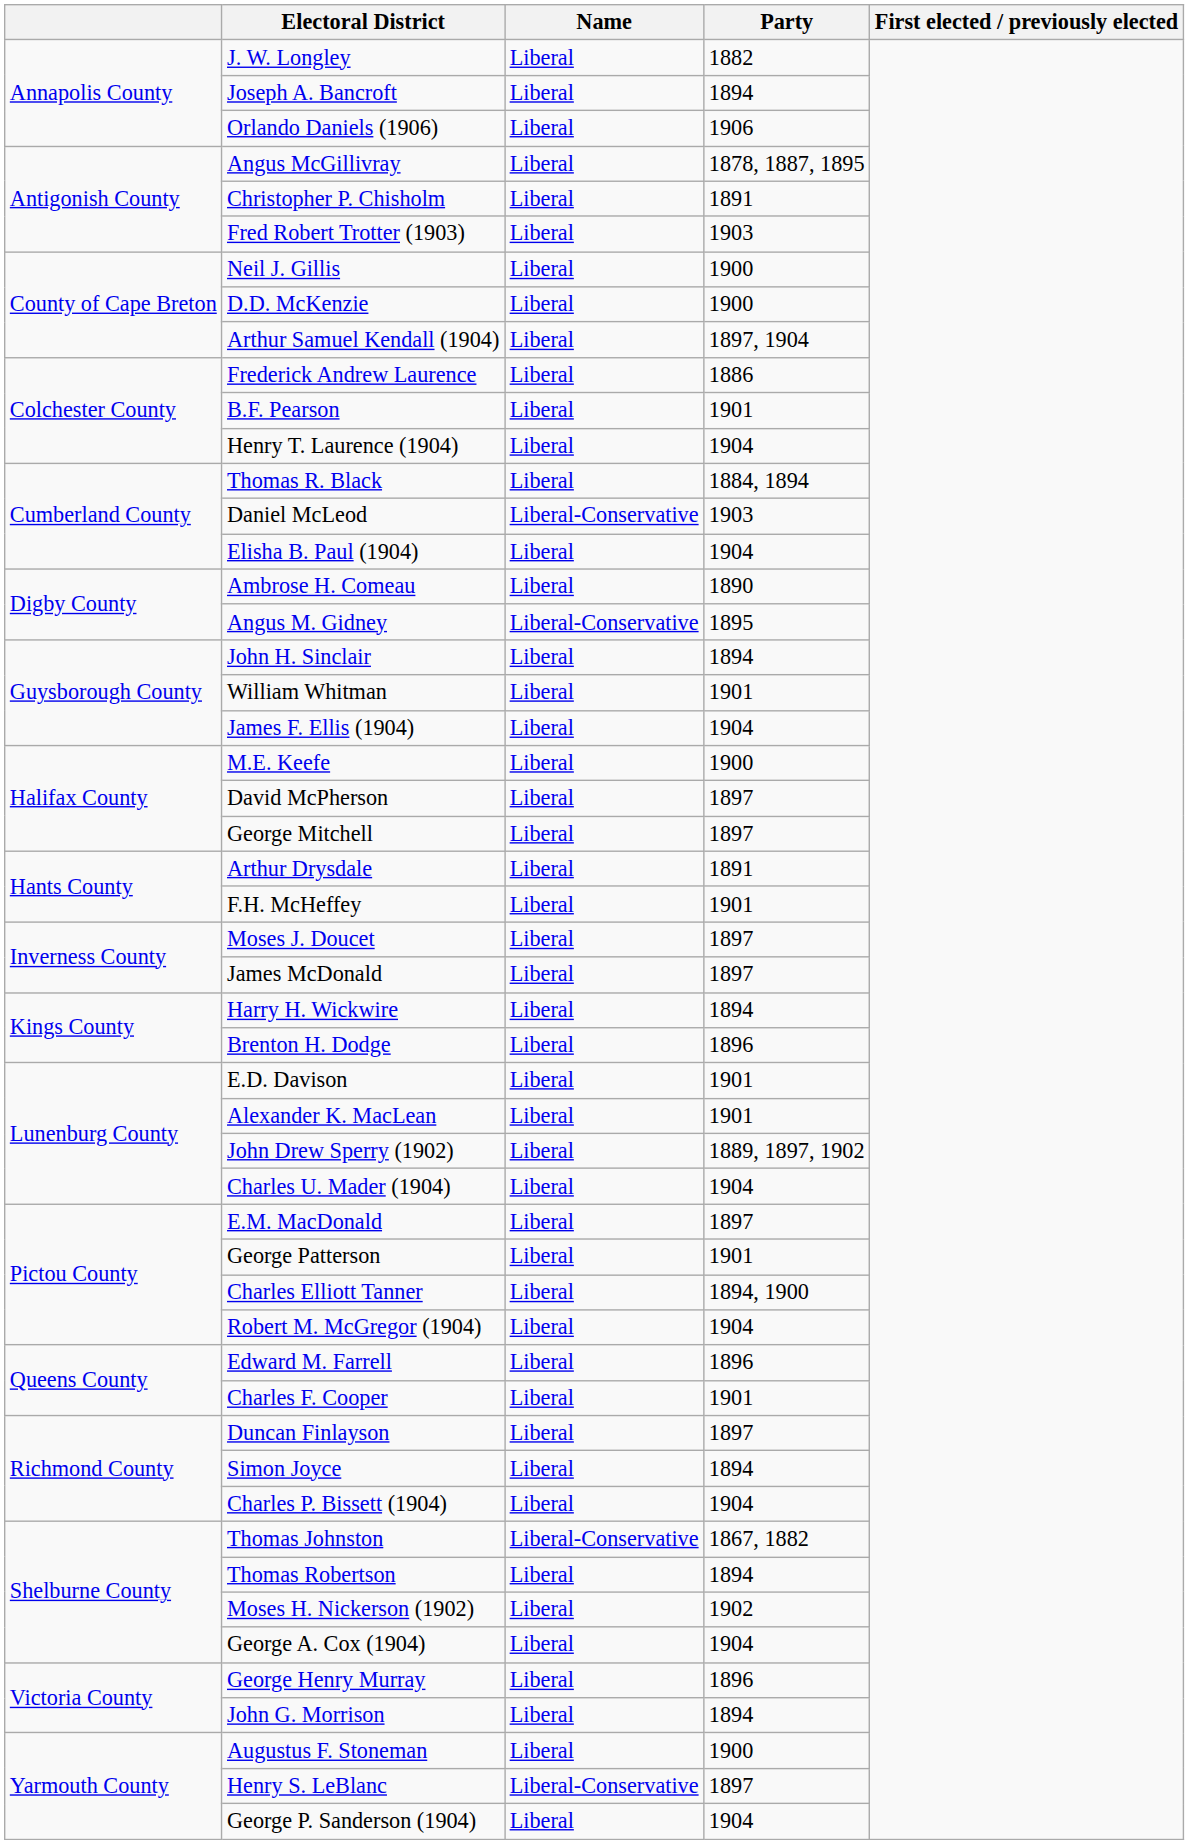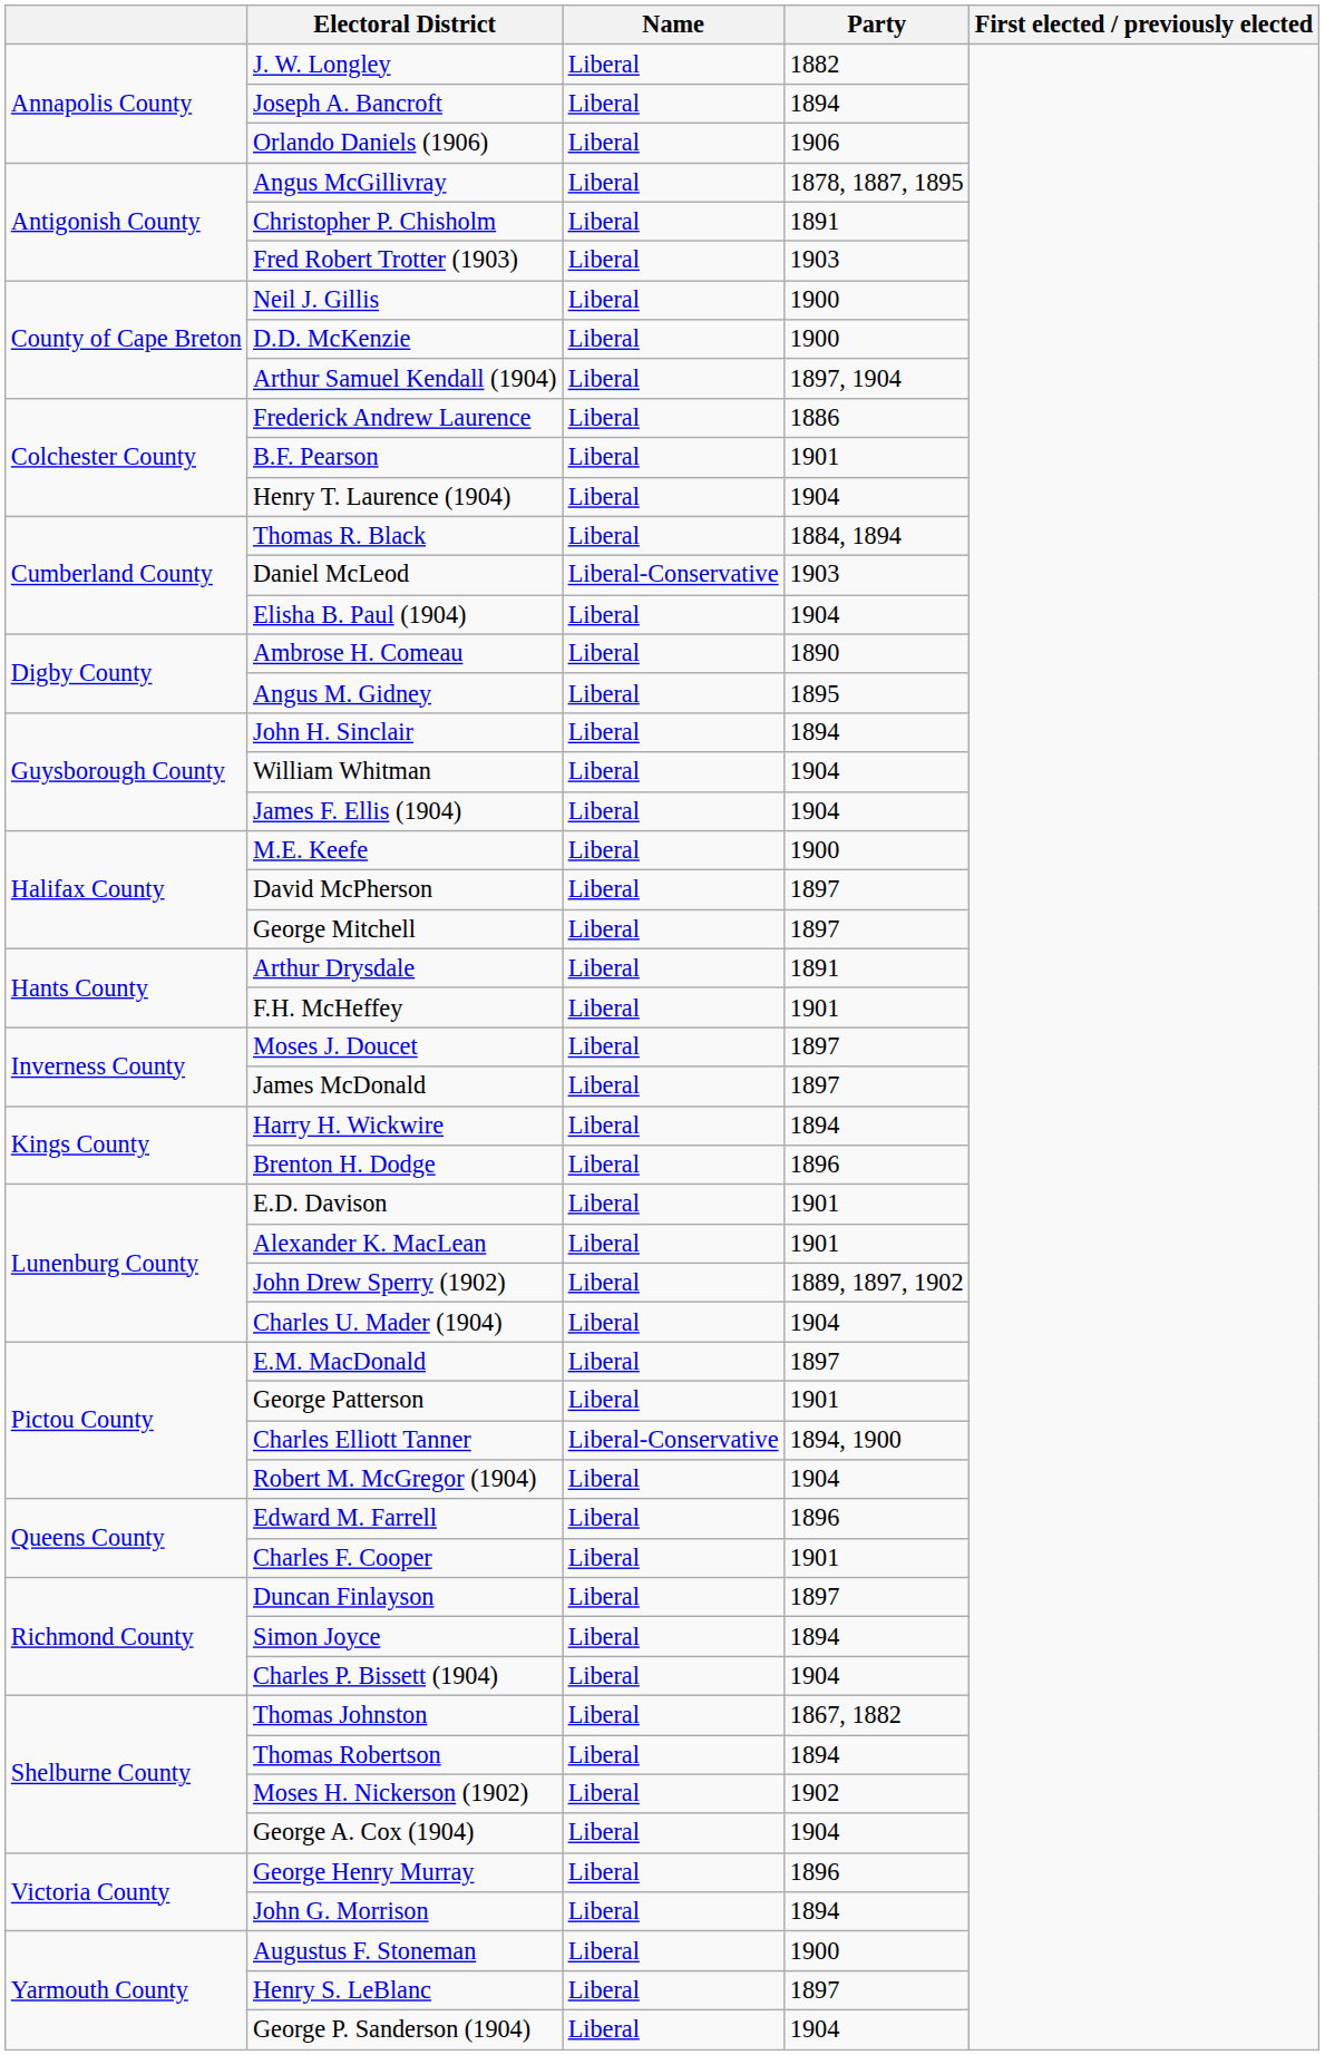Angus M. Gidney | Name: Liberal-Conservative -> Liberal
William Whitman | Party: 1901 -> 1904
Charles Elliott Tanner | Name: Liberal -> Liberal-Conservative
Thomas Johnston | Name: Liberal-Conservative -> Liberal
Henry S. LeBlanc | Name: Liberal-Conservative -> Liberal
